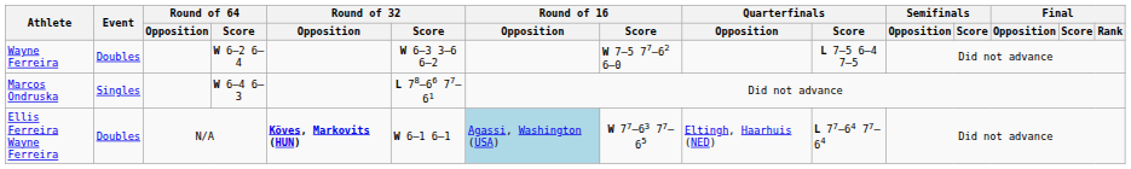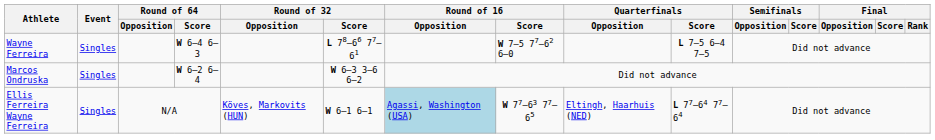Wayne Ferreira | Event: Doubles -> Singles
Wayne Ferreira | Round of 64 / Score: W 6–2 6–4 -> W 6–4 6–3
Wayne Ferreira | Round of 32 / Score: W 6–3 3–6 6–2 -> L 78–66 77–61
Marcos Ondruska | Round of 64 / Score: W 6–4 6–3 -> W 6–2 6–4
Marcos Ondruska | Round of 32 / Score: L 78–66 77–61 -> W 6–3 3–6 6–2
Ellis Ferreira Wayne Ferreira | Event: Doubles -> Singles
Ellis Ferreira Wayne Ferreira | Round of 32 / Opposition: bold -> normal
